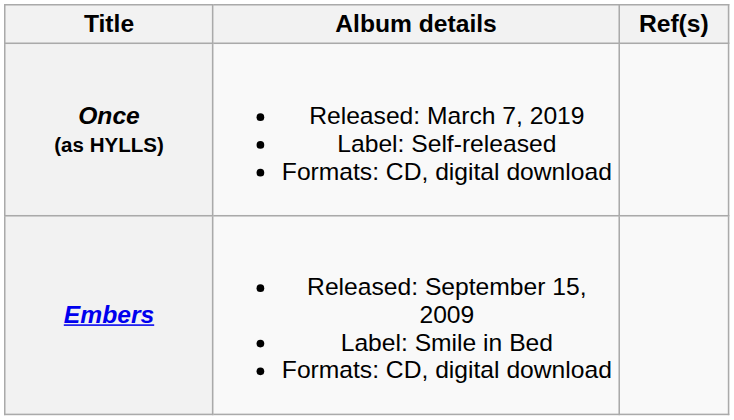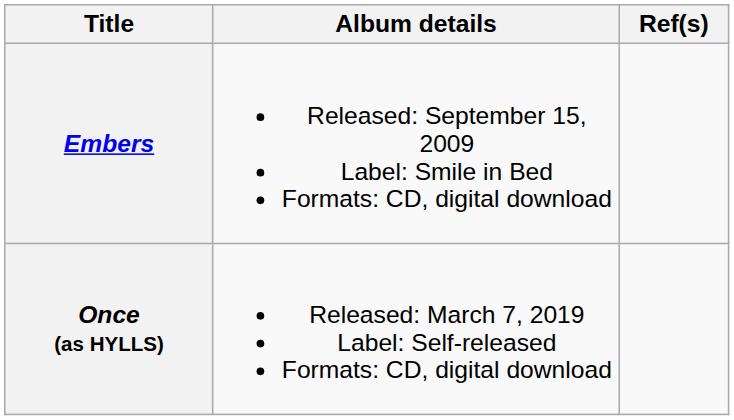rows swapped: Embers <-> Once (as HYLLS)
